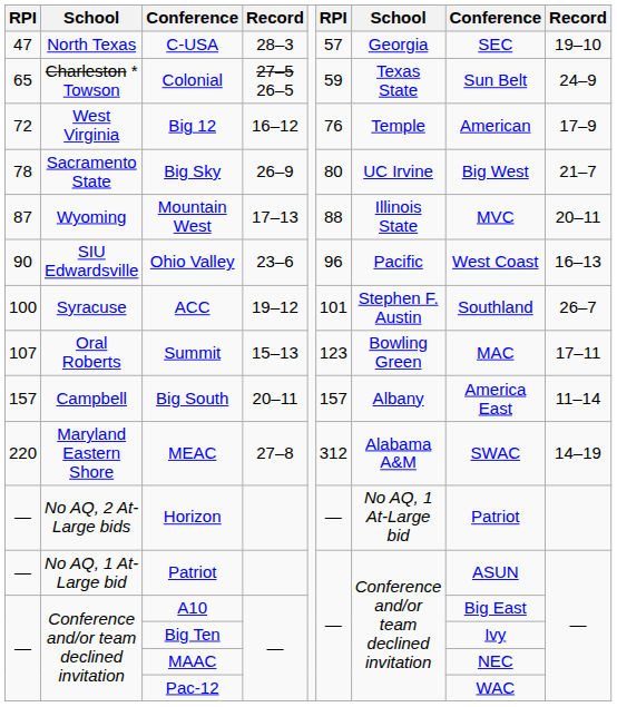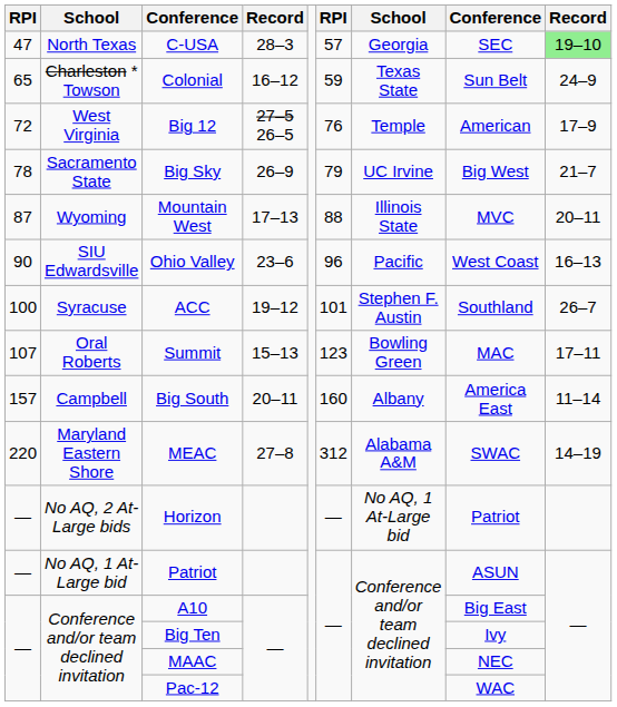C-USA | column 9: no background -> lightgreen background
Colonial | column 4: 27–5 26–5 -> 16–12
Big 12 | column 4: 16–12 -> 27–5 26–5
Big Sky | column 6: 80 -> 79
Big South | column 6: 157 -> 160
